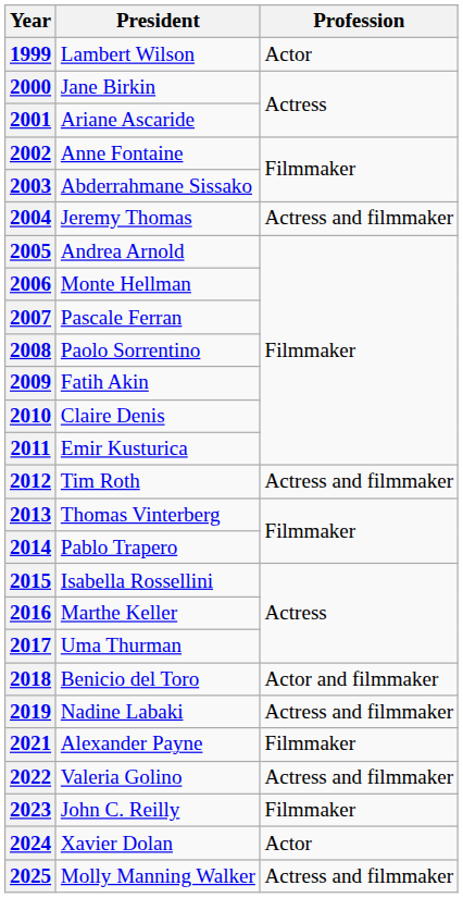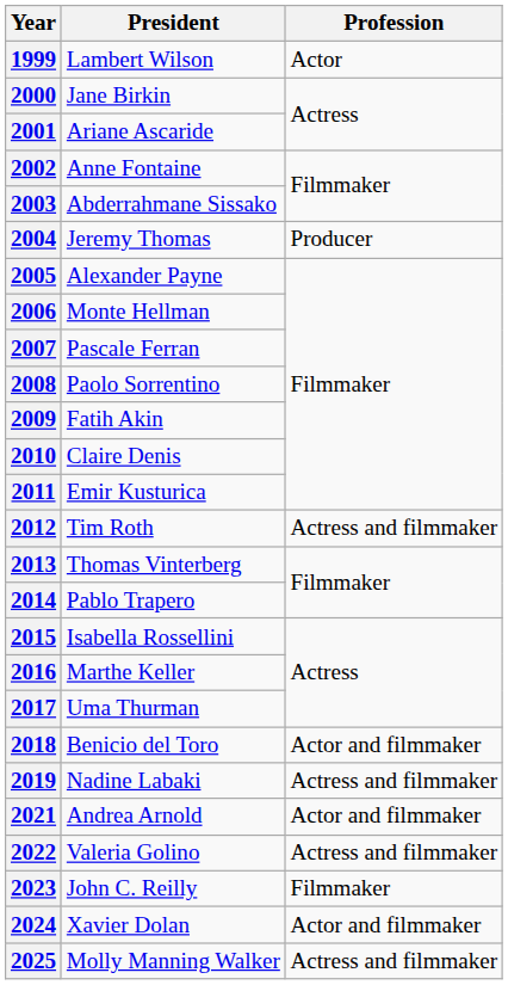2004 | Profession: Actress and filmmaker -> Producer
2005 | President: Andrea Arnold -> Alexander Payne
2021 | President: Alexander Payne -> Andrea Arnold
2021 | Profession: Filmmaker -> Actor and filmmaker
2024 | Profession: Actor -> Actor and filmmaker
